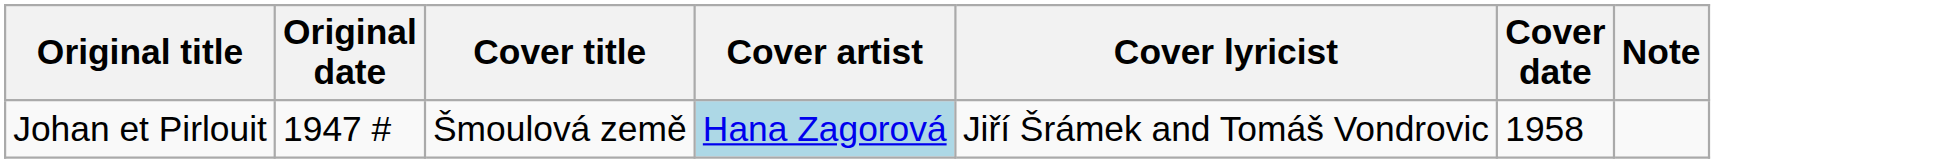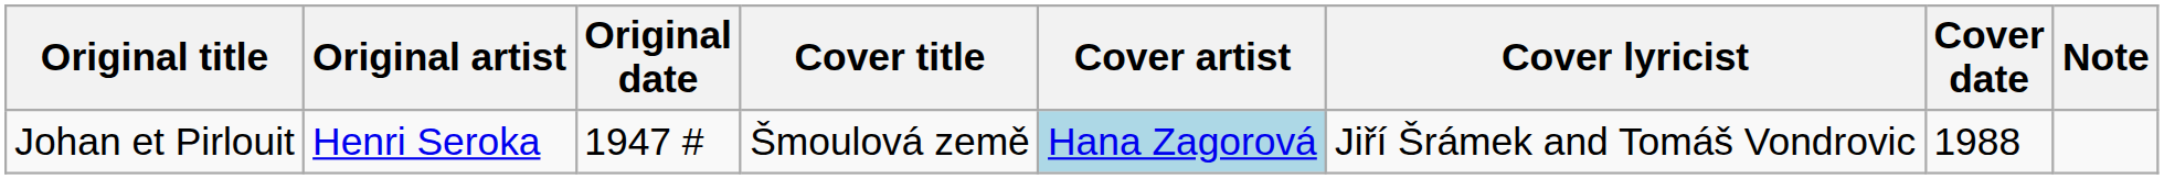+ column: Original artist | Henri Seroka
Johan et Pirlouit | Cover date: 1958 -> 1988
